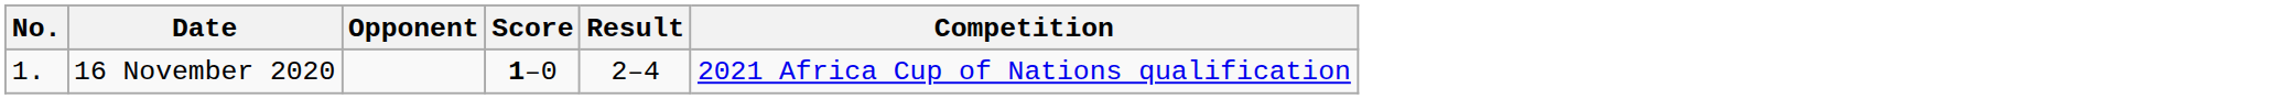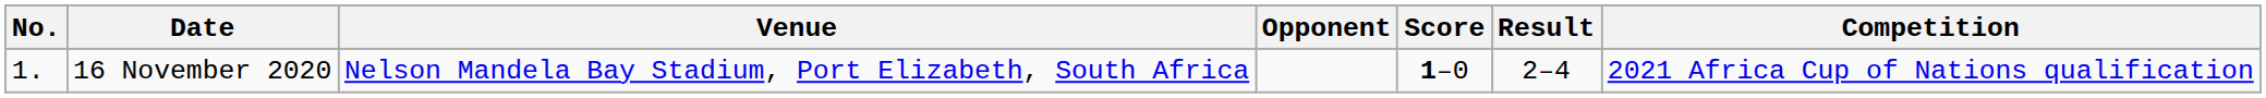+ column: Venue | Nelson Mandela Bay Stadium, Port Elizabeth, South Africa
